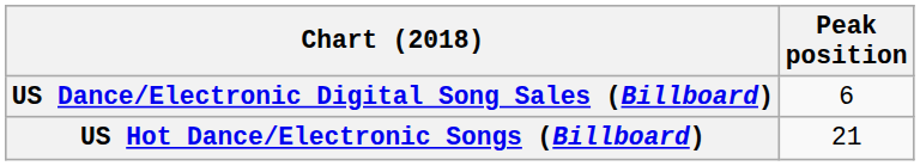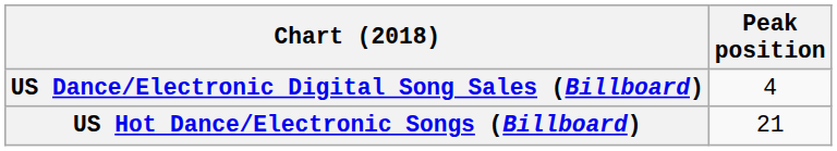US Dance/Electronic Digital Song Sales (Billboard) | Peak position: 6 -> 4
